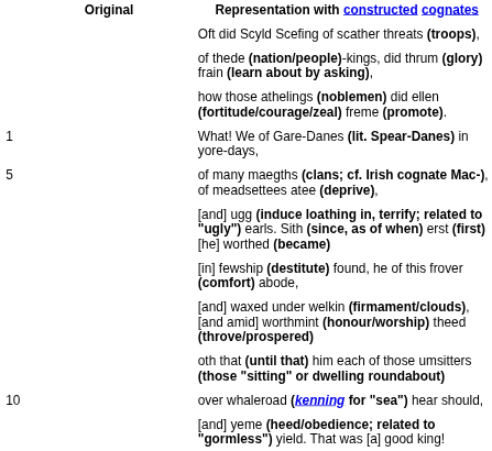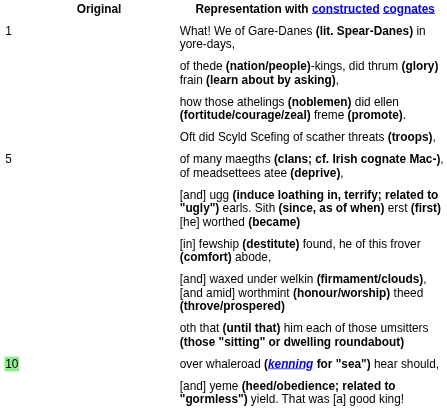rows swapped: What! We of Gare-Danes (lit. Spear-Danes) in yore-days, <-> Oft did Scyld Scefing of scather threats (troops),
over whaleroad (kenning for "sea") hear should, | column 1: no background -> lightgreen background
